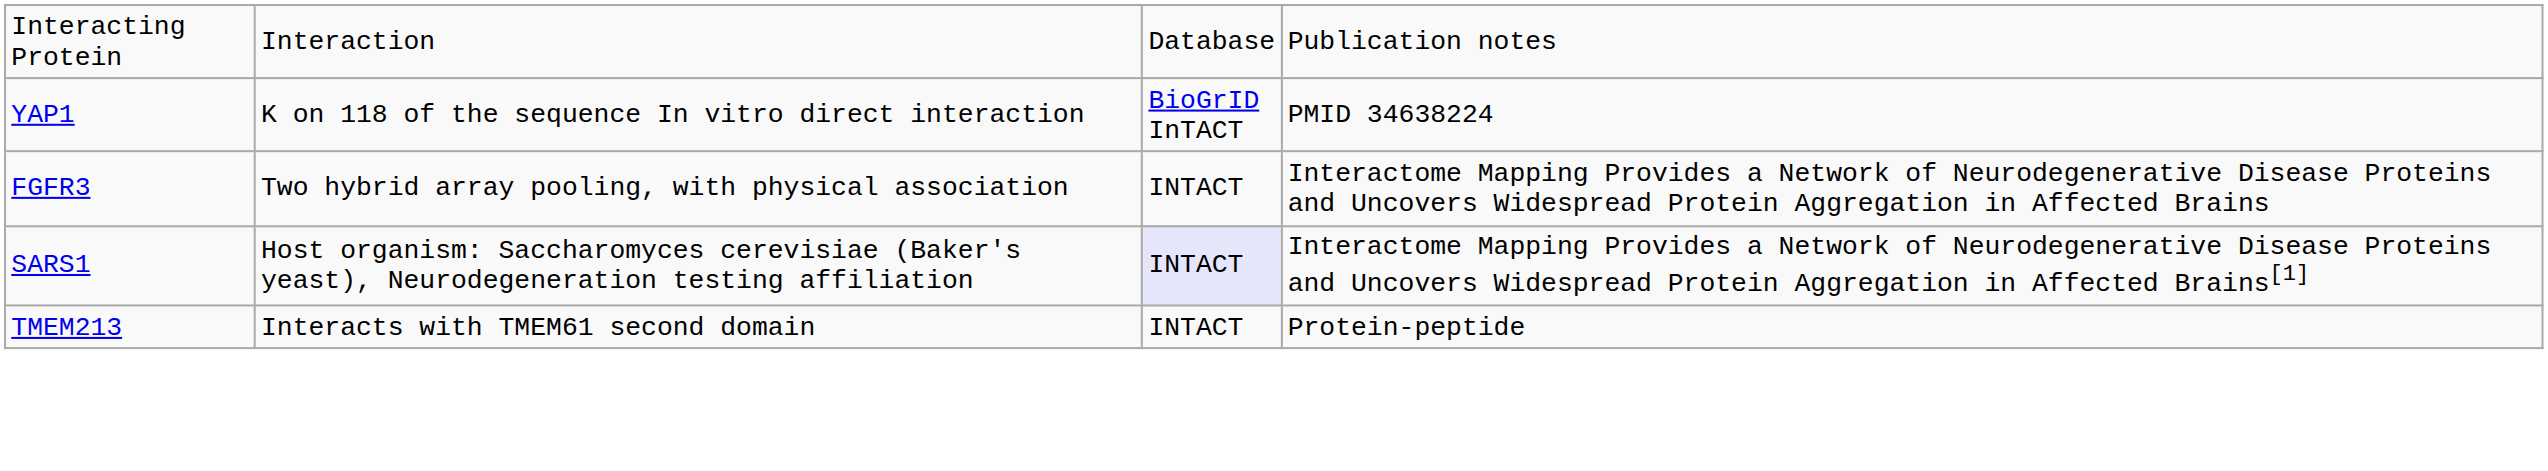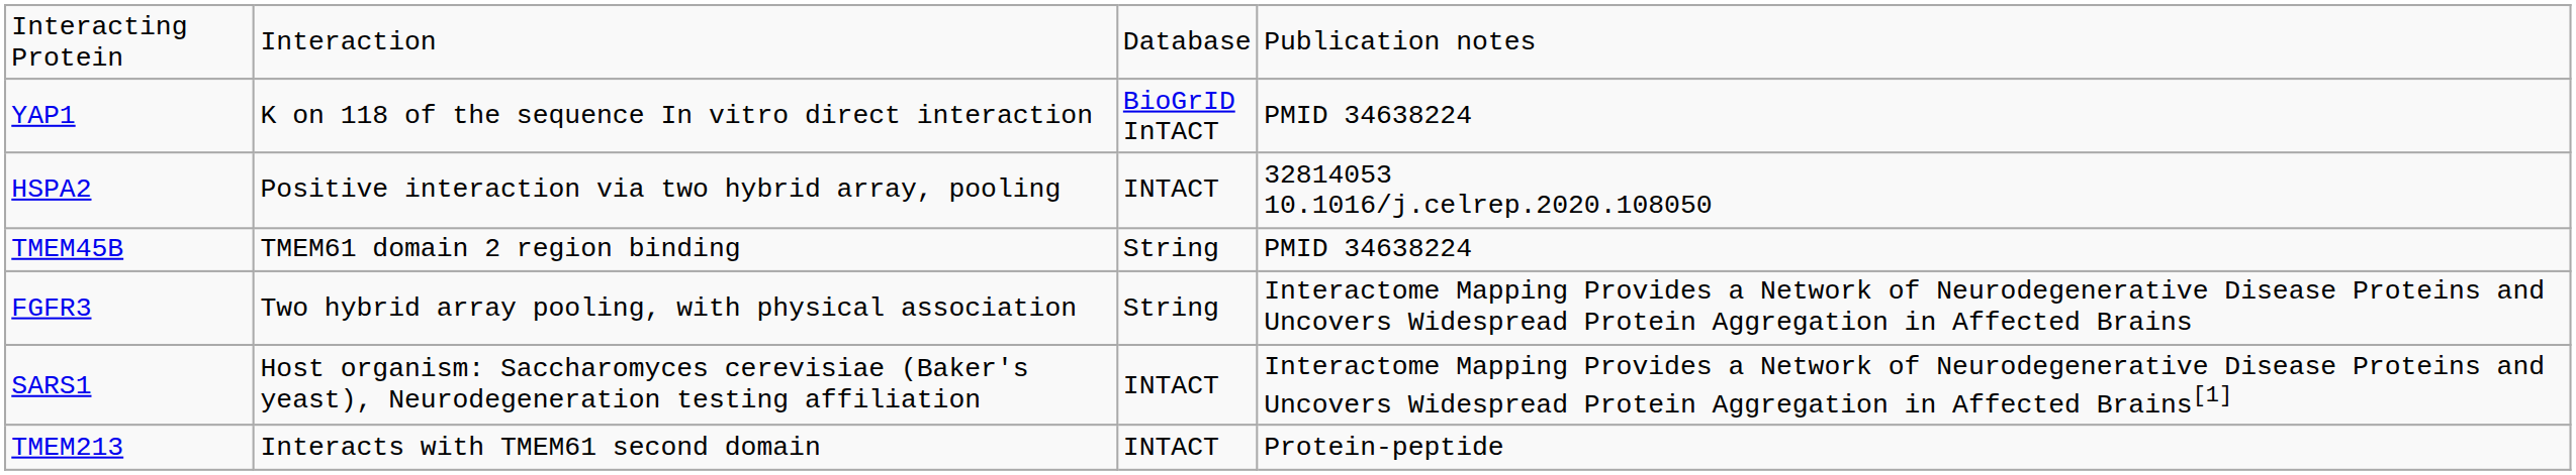+ row: HSPA2 | Positive interaction via two hybrid array, pooling | INTACT | 32814053 10.1016/j.celrep.2020.108050
+ row: TMEM45B | TMEM61 domain 2 region binding | String | PMID 34638224
FGFR3 | column 3: INTACT -> String
SARS1 | column 3: lavender background -> no background
